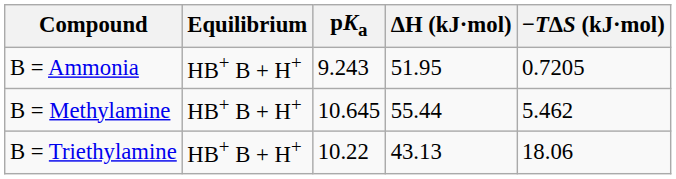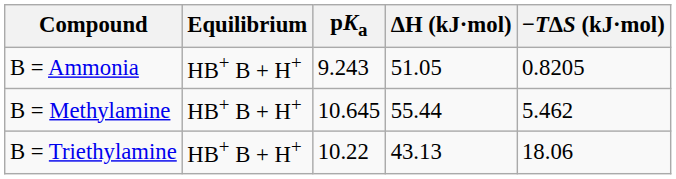B = Ammonia | ΔH (kJ·mol): 51.95 -> 51.05
B = Ammonia | −TΔS (kJ·mol): 0.7205 -> 0.8205
